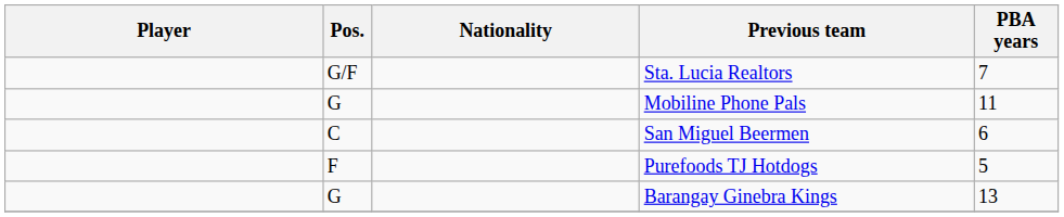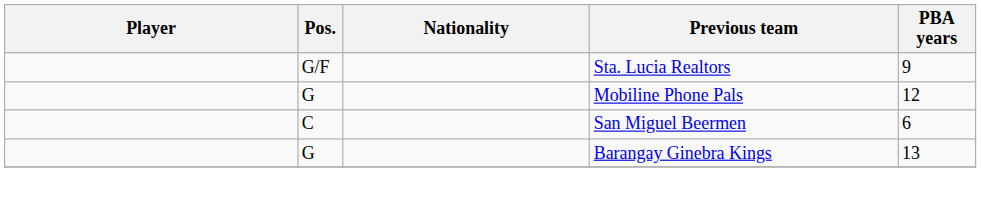Sta. Lucia Realtors | PBA years: 7 -> 9
Mobiline Phone Pals | PBA years: 11 -> 12
- row: F | Purefoods TJ Hotdogs | 5
